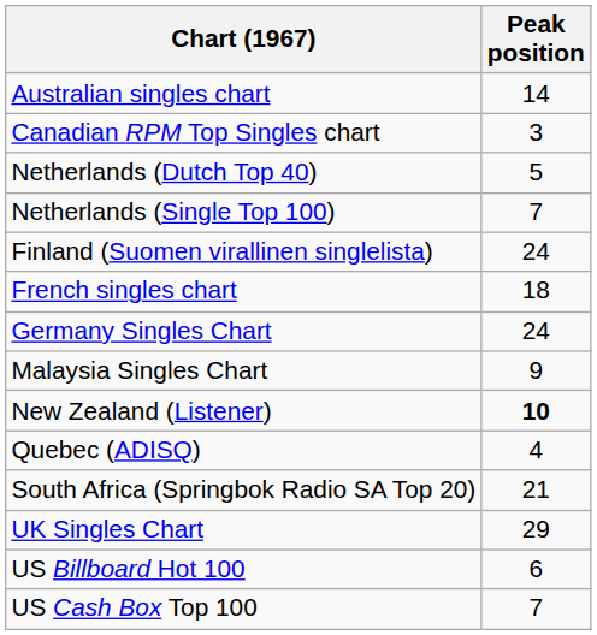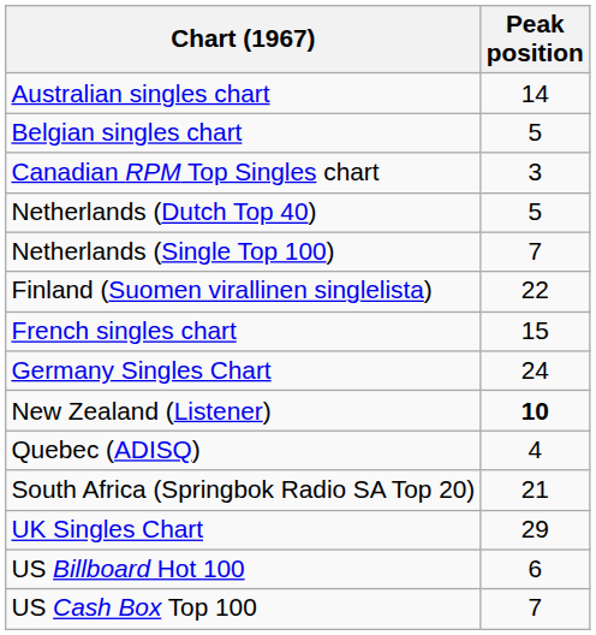+ row: Belgian singles chart | 5
Finland (Suomen virallinen singlelista) | Peak position: 24 -> 22
French singles chart | Peak position: 18 -> 15
- row: Malaysia Singles Chart | 9
